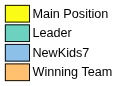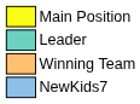rows swapped: Winning Team <-> NewKids7
